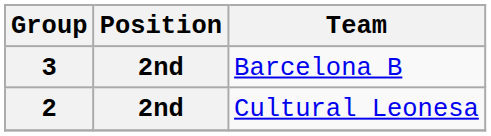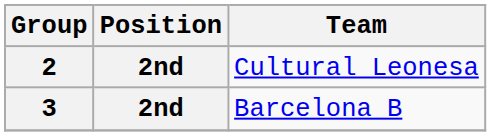rows swapped: 2 <-> 3
